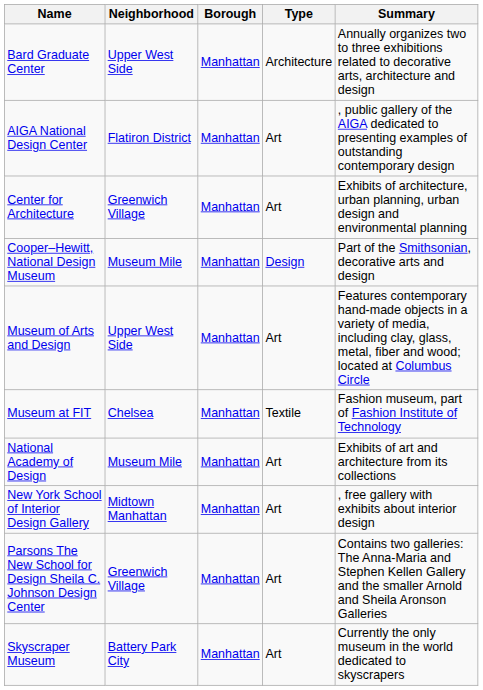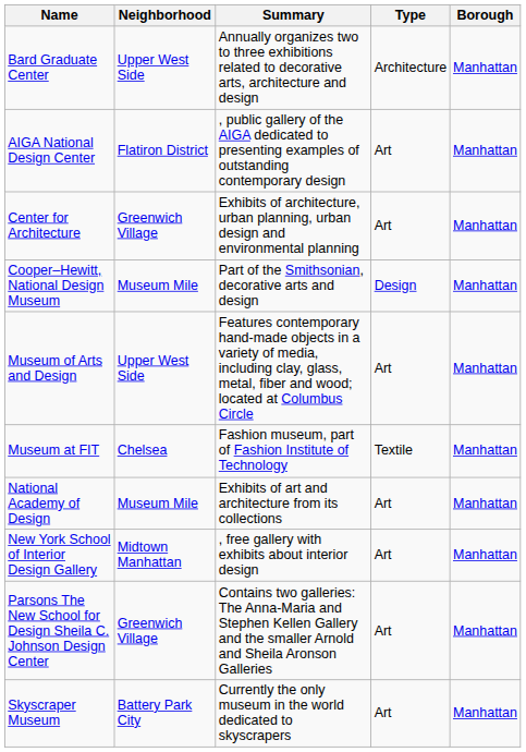columns swapped: Borough <-> Summary
